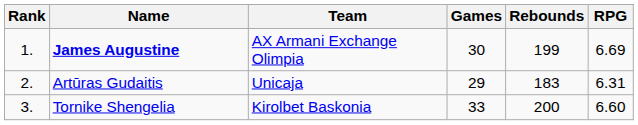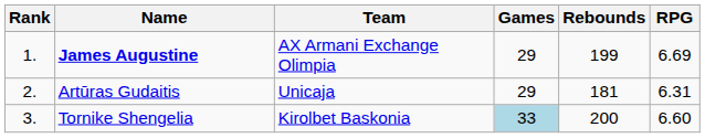James Augustine | Games: 30 -> 29
Artūras Gudaitis | Rebounds: 183 -> 181
Tornike Shengelia | Games: no background -> lightblue background
